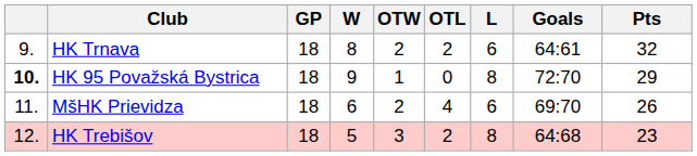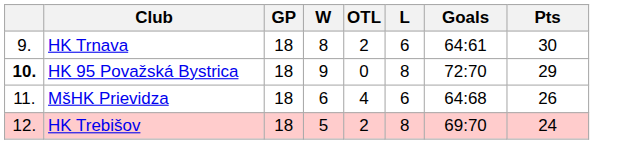- column: OTW | 2 | 1 | 2 | 3
HK Trnava | Pts: 32 -> 30
MšHK Prievidza | Goals: 69:70 -> 64:68
HK Trebišov | Goals: 64:68 -> 69:70
HK Trebišov | Pts: 23 -> 24
